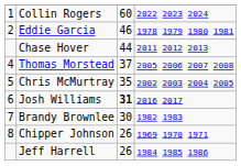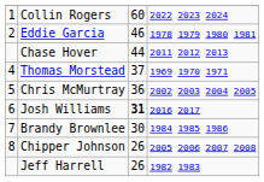Thomas Morstead | column 4: 2005 2006 2007 2008 -> 1969 1970 1971
Chris McMurtray | column 3: 35 -> 36
Brandy Brownlee | column 4: 1982 1983 -> 1984 1985 1986
Chipper Johnson | column 4: 1969 1970 1971 -> 2005 2006 2007 2008
Jeff Harrell | column 4: 1984 1985 1986 -> 1982 1983
